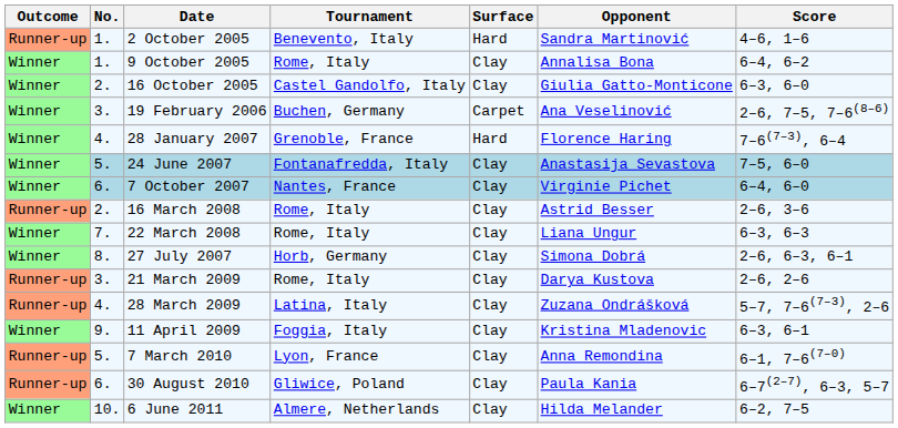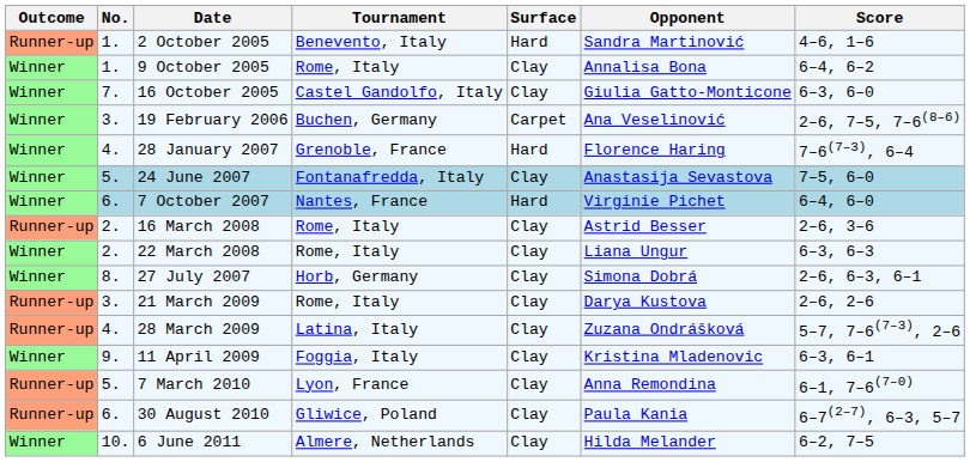16 October 2005 | No.: 2. -> 7.
7 October 2007 | Surface: Clay -> Hard
22 March 2008 | No.: 7. -> 2.
